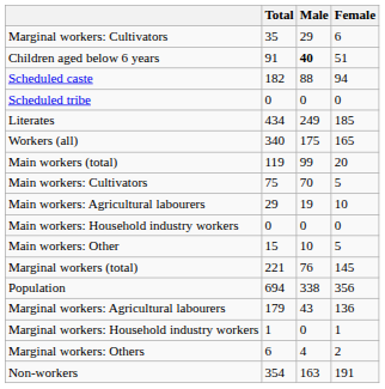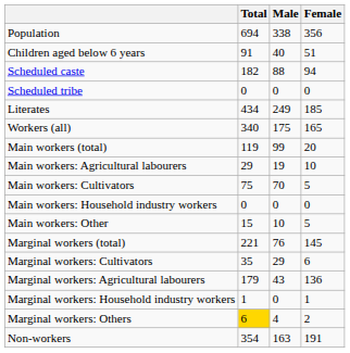rows swapped: Population <-> Marginal workers: Cultivators
Children aged below 6 years | Male: bold -> normal
rows swapped: Main workers: Cultivators <-> Main workers: Agricultural labourers
Marginal workers: Others | Total: no background -> gold background
